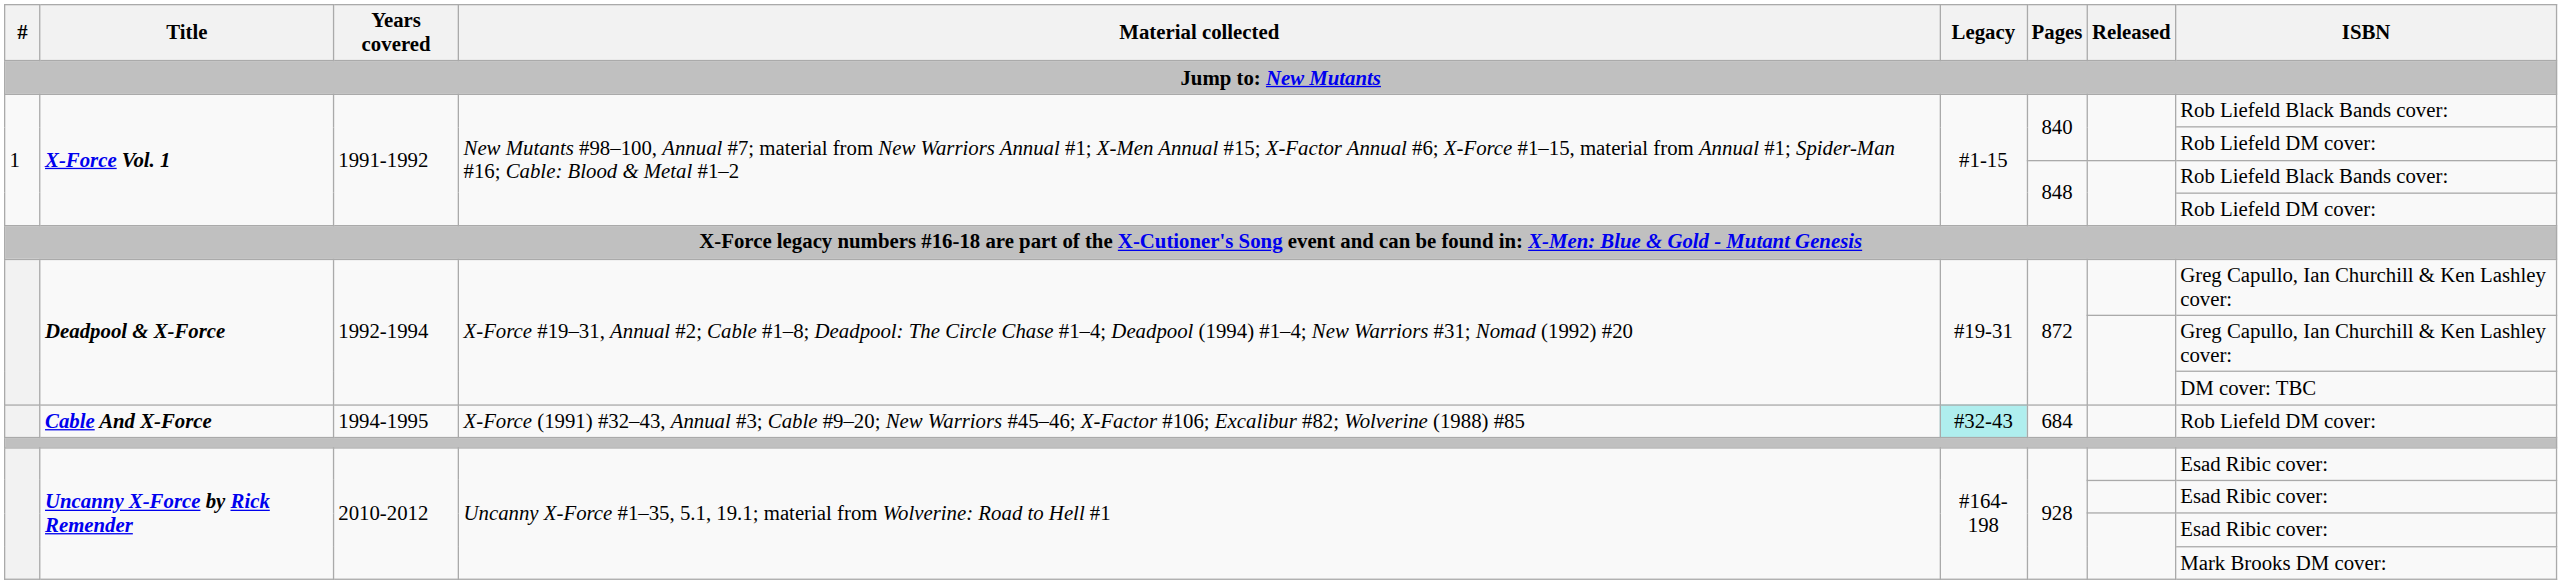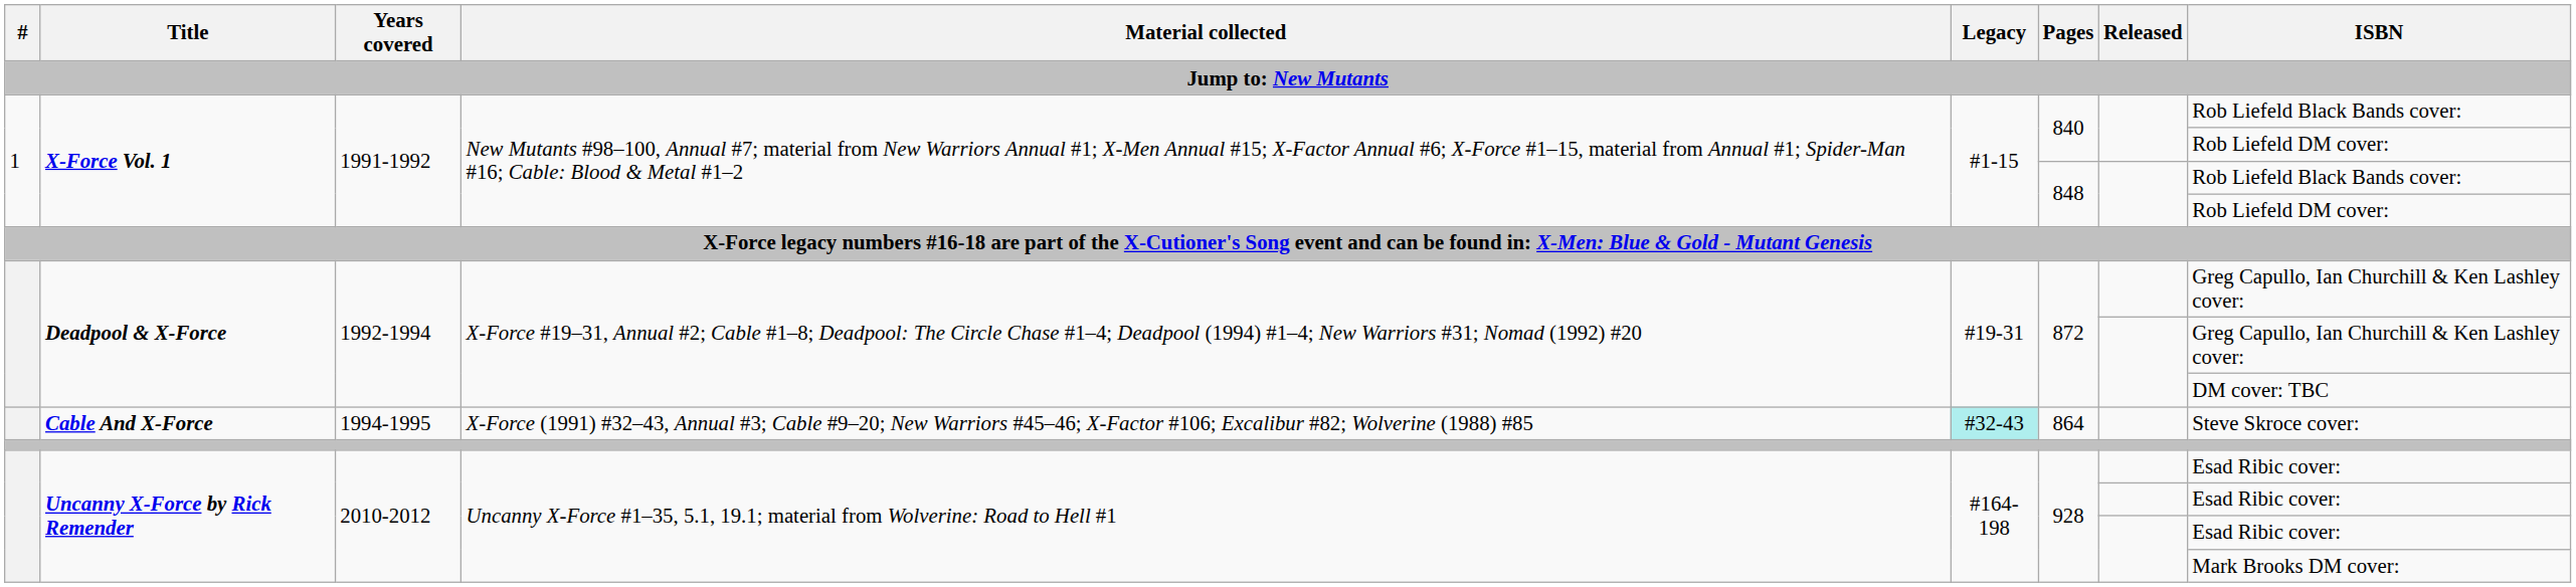Cable And X-Force | Pages: 684 -> 864
Cable And X-Force | ISBN: Rob Liefeld DM cover: -> Steve Skroce cover:
